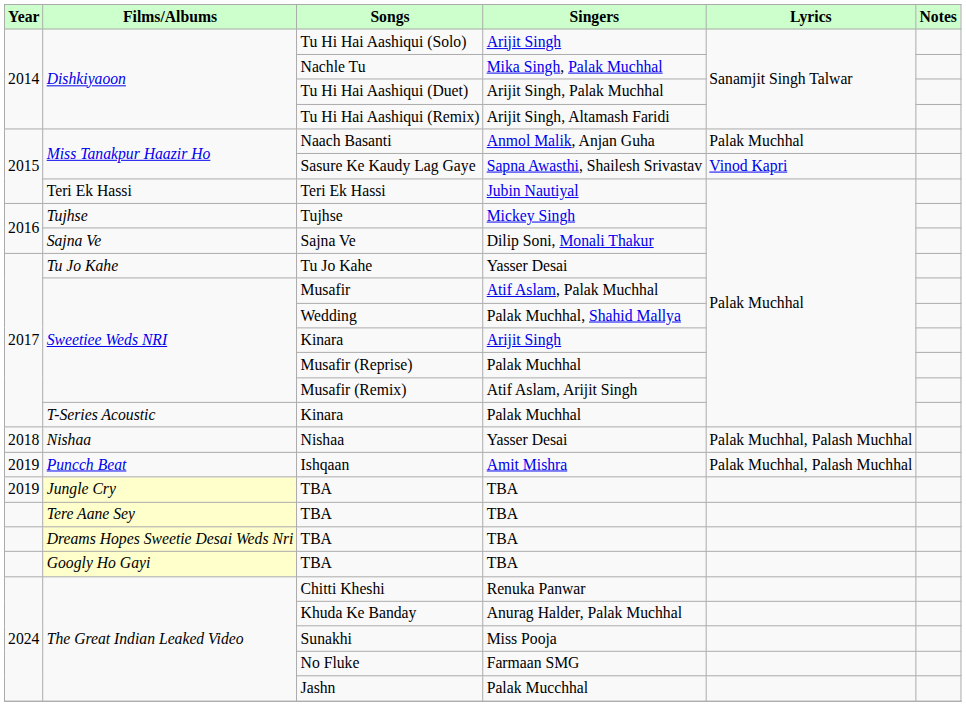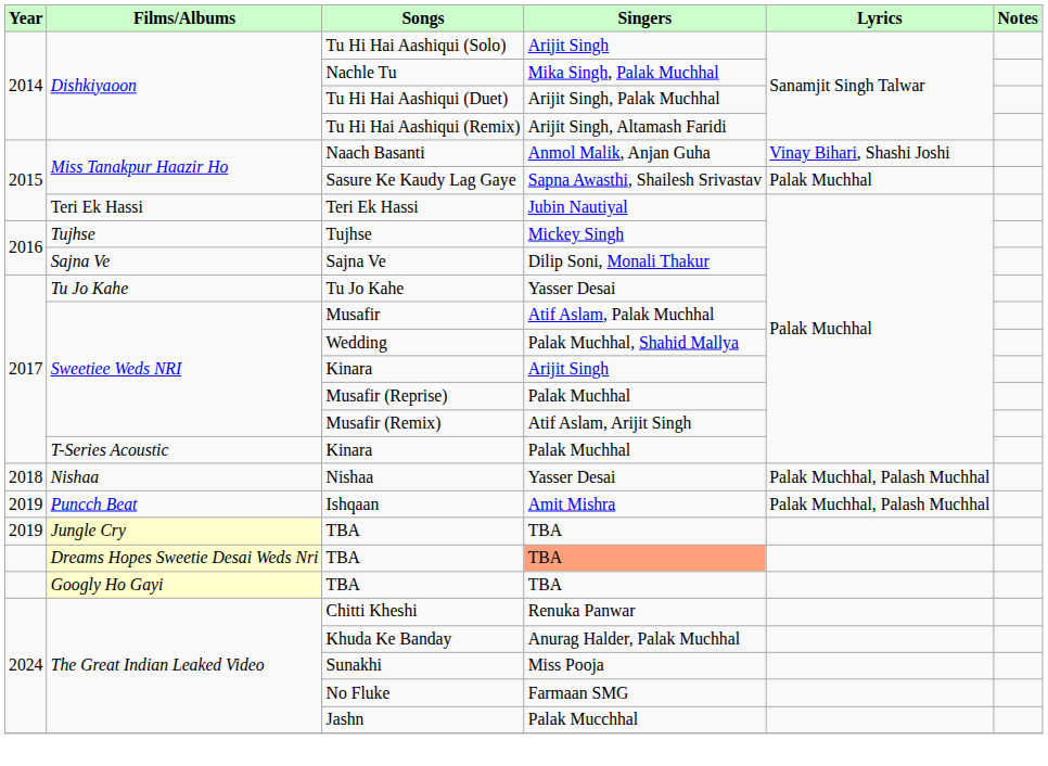Naach Basanti | Lyrics: Palak Muchhal -> Vinay Bihari, Shashi Joshi
Sasure Ke Kaudy Lag Gaye | Lyrics: Vinod Kapri -> Palak Muchhal
- row: Tere Aane Sey | TBA | TBA
Dreams Hopes Sweetie Desai Weds Nri / TBA | Singers: no background -> lightsalmon background
